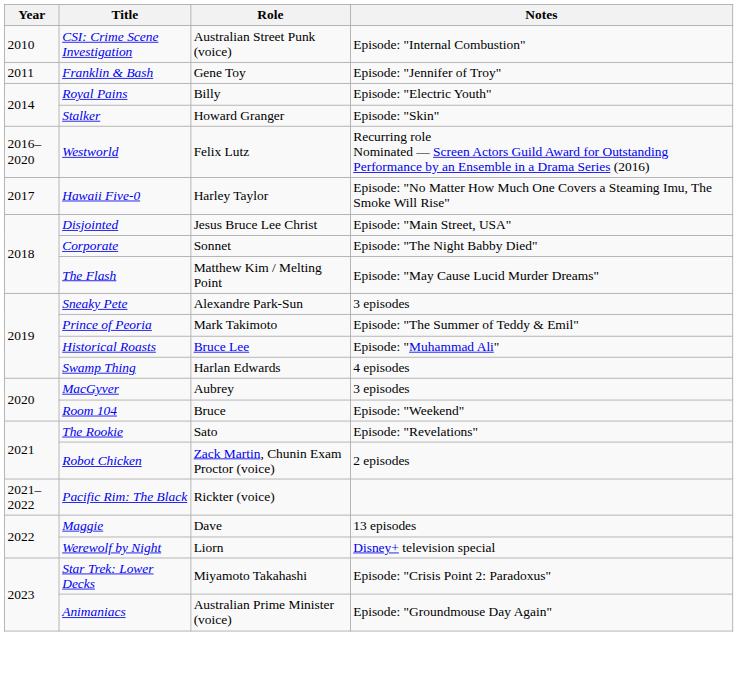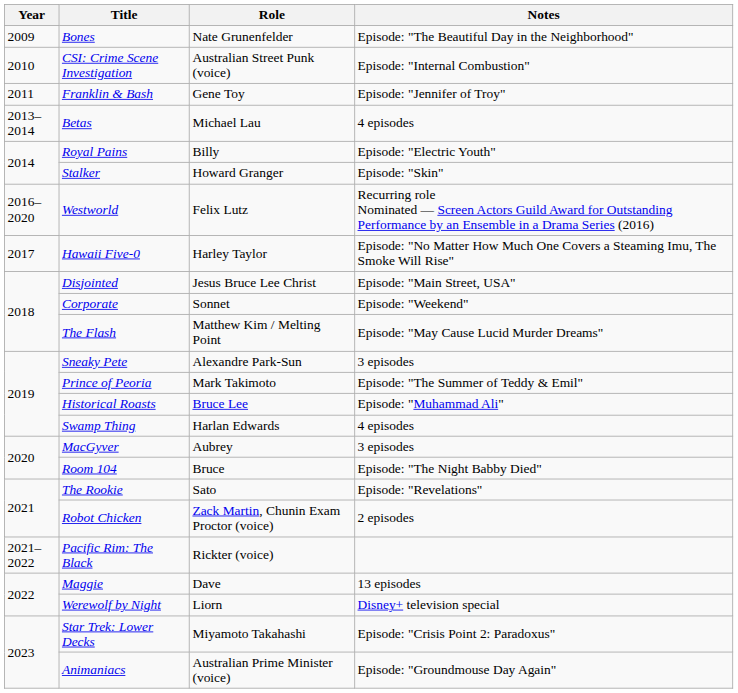+ row: 2009 | Bones | Nate Grunenfelder | Episode: "The Beautiful Day in the Neighborhood"
+ row: 2013–2014 | Betas | Michael Lau | 4 episodes
Corporate | Notes: Episode: "The Night Babby Died" -> Episode: "Weekend"
Room 104 | Notes: Episode: "Weekend" -> Episode: "The Night Babby Died"
